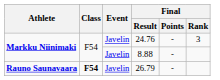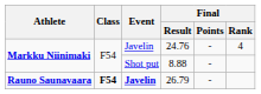24.76 | Final / Rank: 3 -> 4
8.88 | Event: Javelin -> Shot put
26.79 | Event: normal -> bold
